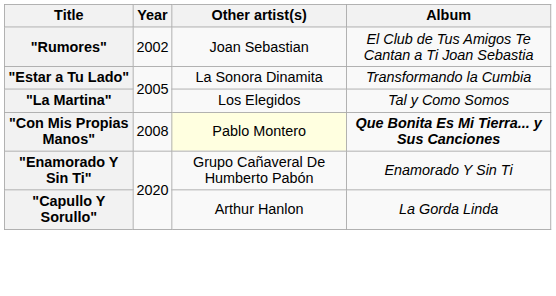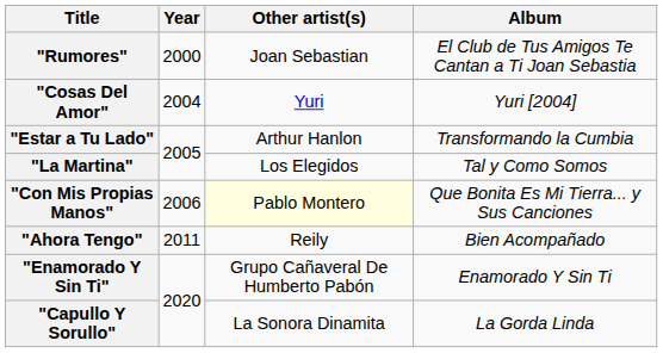"Rumores" | Year: 2002 -> 2000
+ row: "Cosas Del Amor" | 2004 | Yuri | Yuri [2004]
"Estar a Tu Lado" | Other artist(s): La Sonora Dinamita -> Arthur Hanlon
"Con Mis Propias Manos" | Year: 2008 -> 2006
"Con Mis Propias Manos" | Album: bold -> normal
+ row: "Ahora Tengo" | 2011 | Reily | Bien Acompañado
"Capullo Y Sorullo" | Other artist(s): Arthur Hanlon -> La Sonora Dinamita
